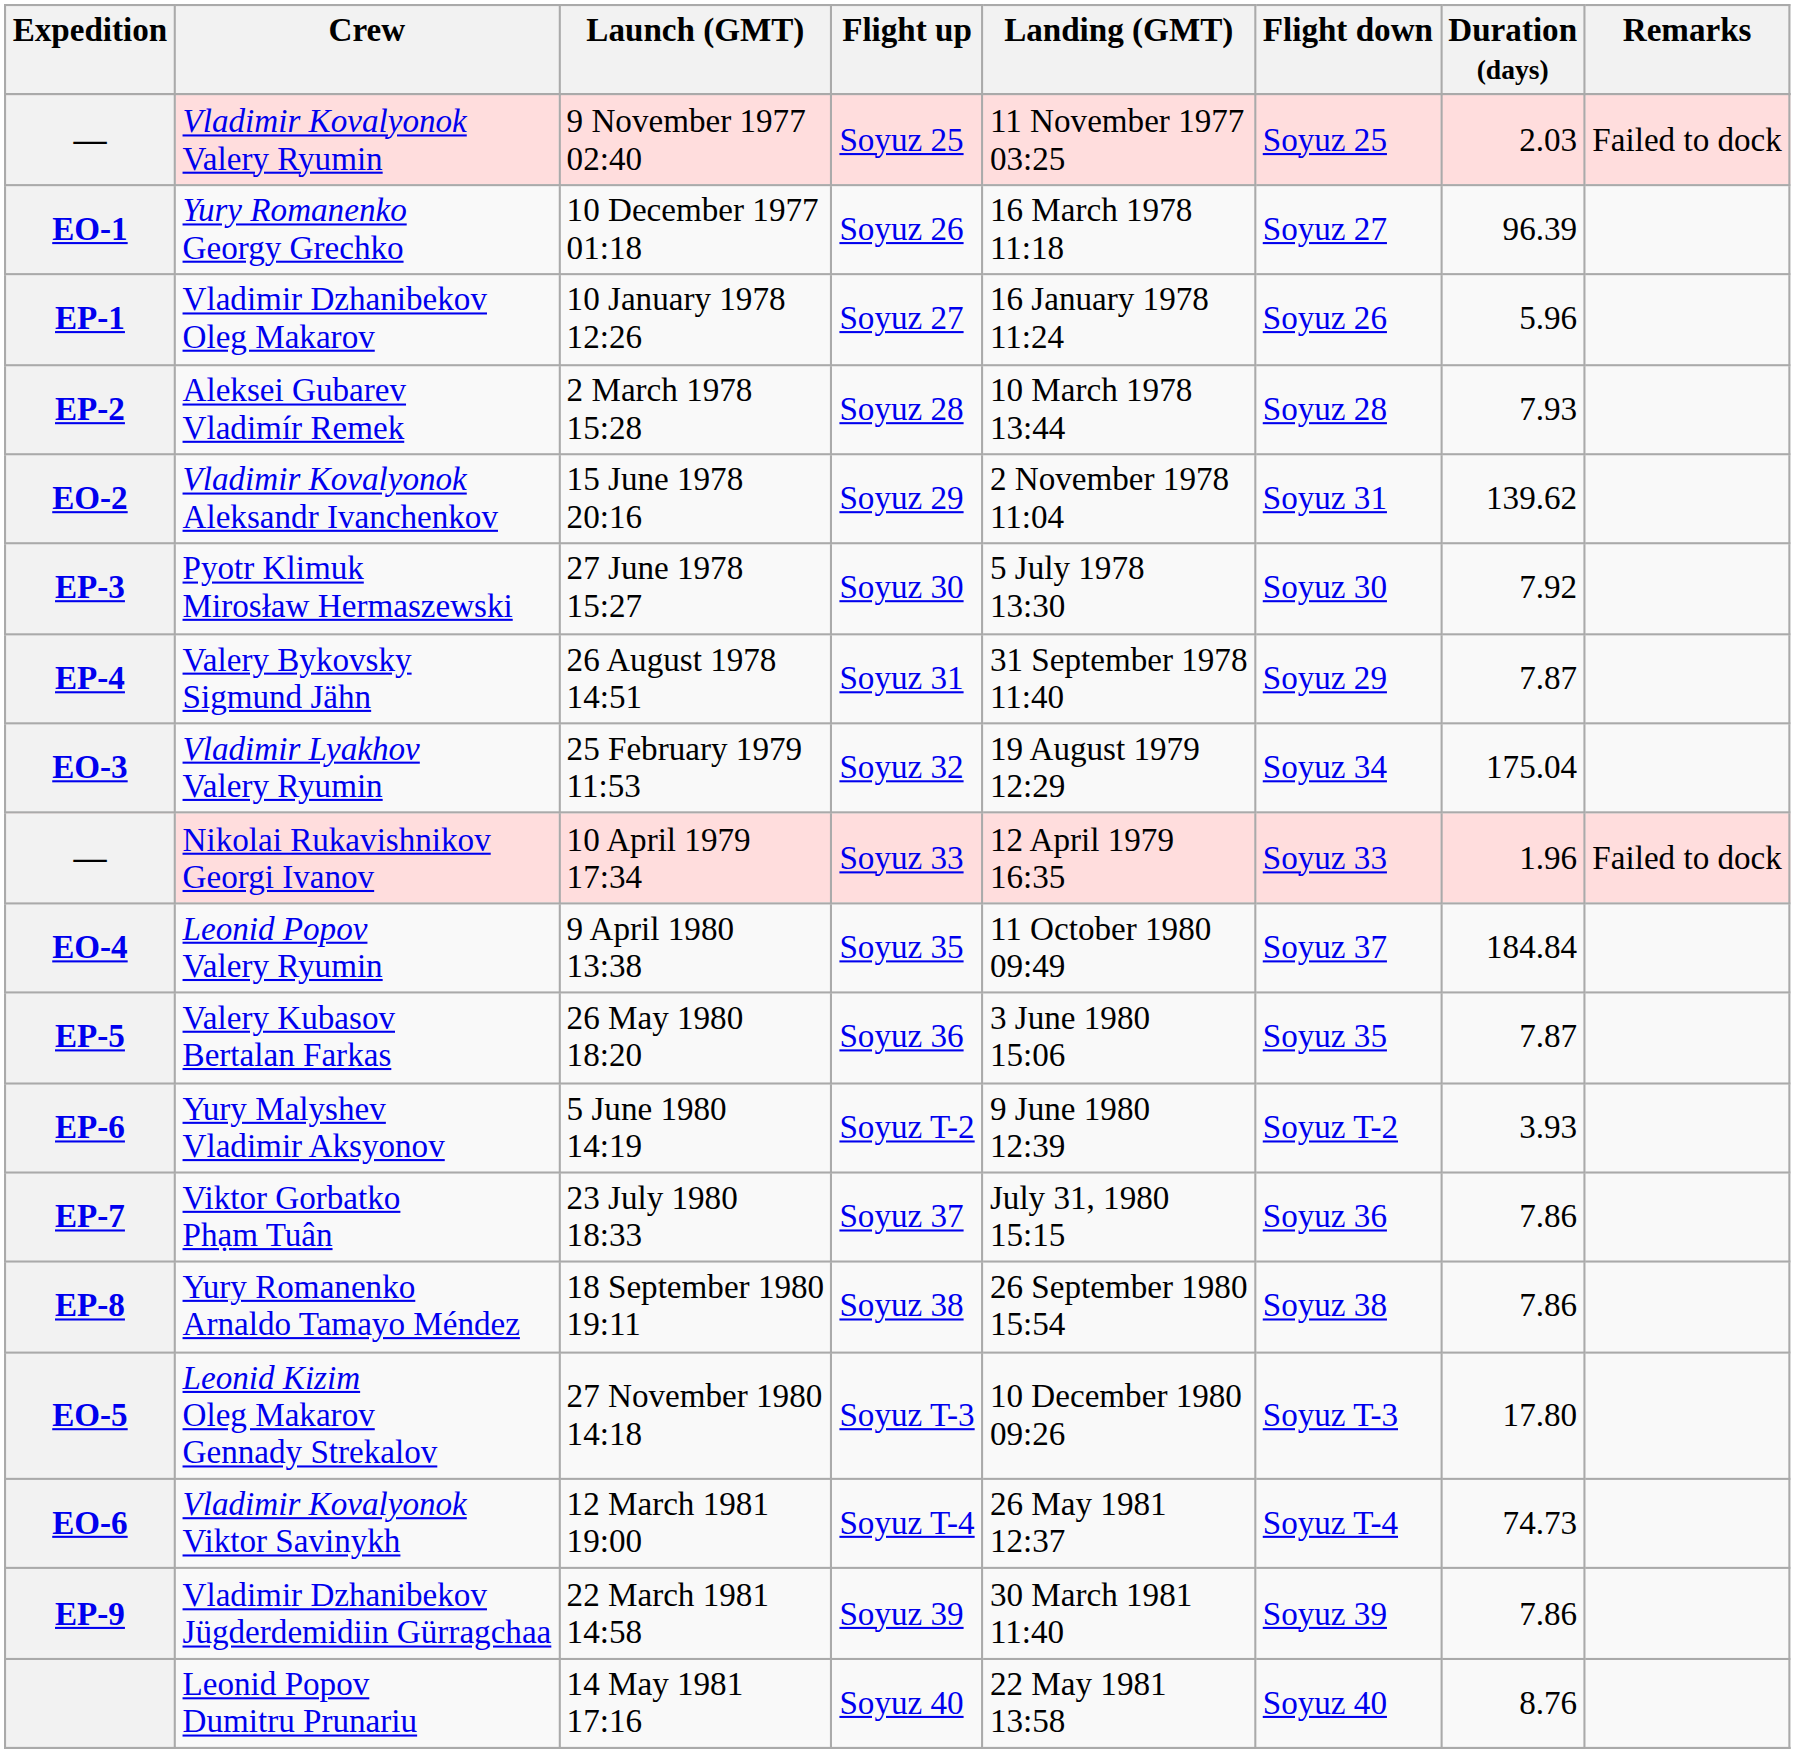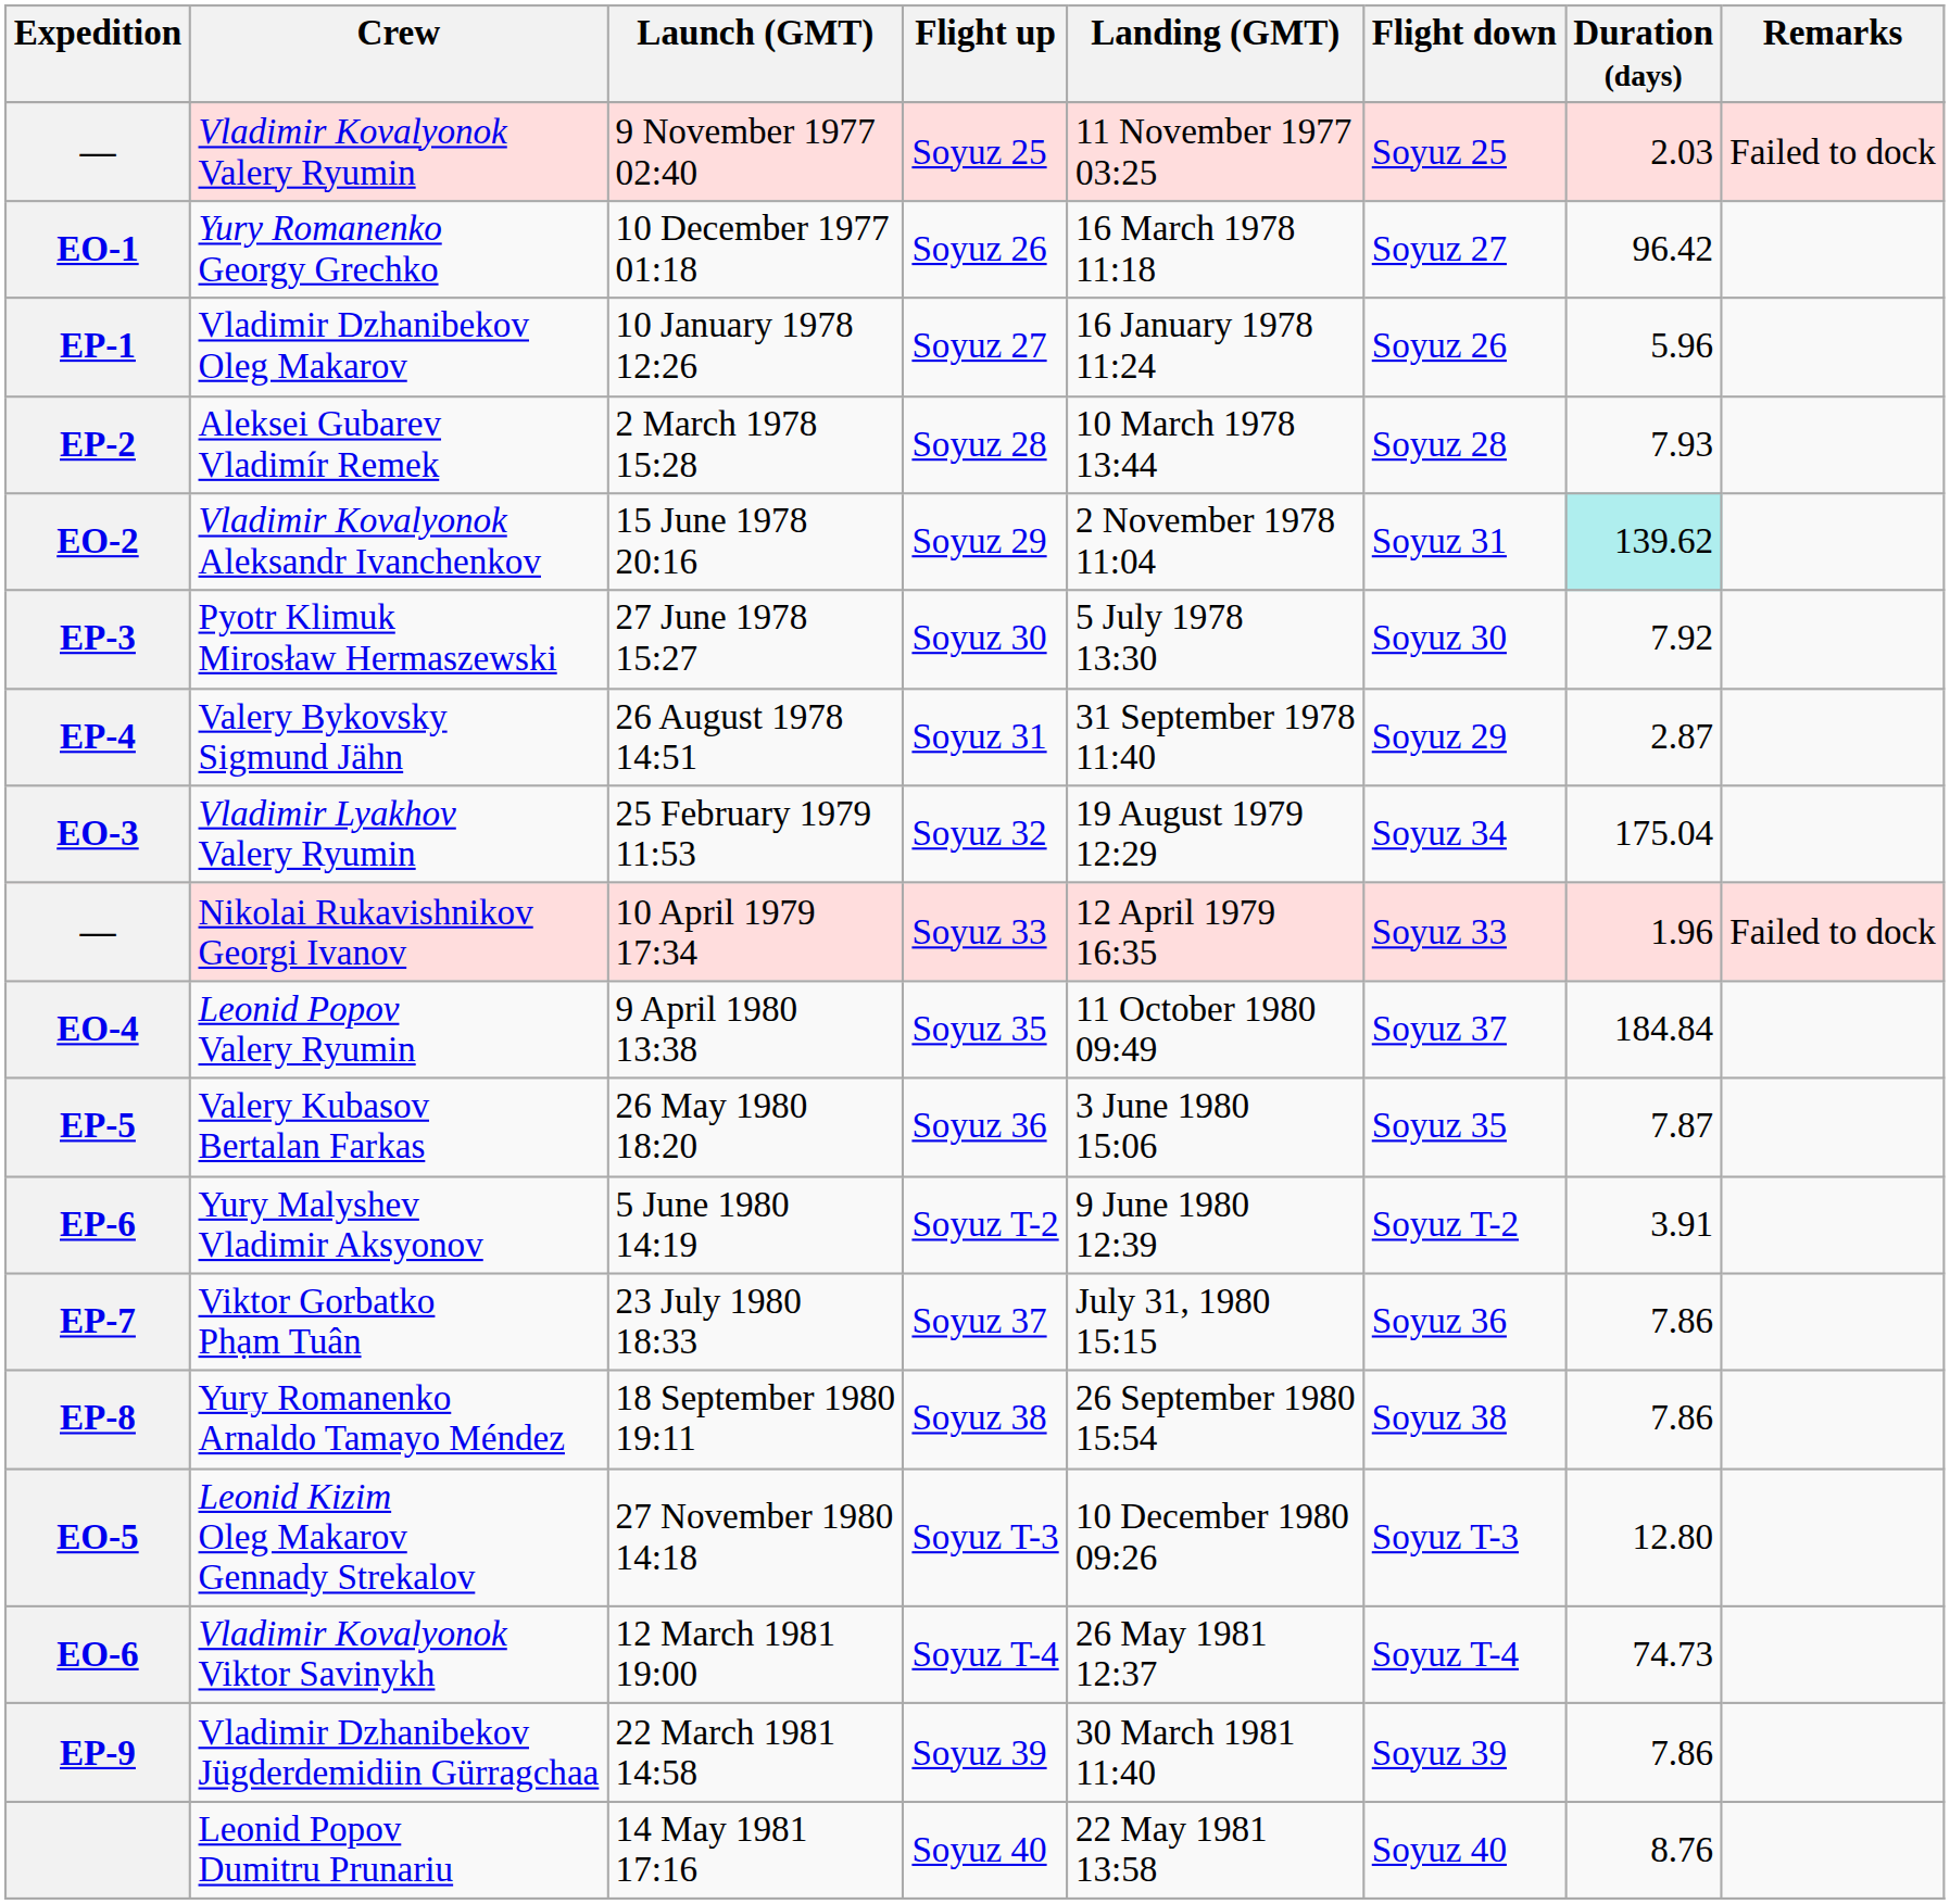Yury Romanenko Georgy Grechko | Duration (days): 96.39 -> 96.42
Vladimir Kovalyonok Aleksandr Ivanchenkov | Duration (days): no background -> paleturquoise background
Valery Bykovsky Sigmund Jähn | Duration (days): 7.87 -> 2.87
Yury Malyshev Vladimir Aksyonov | Duration (days): 3.93 -> 3.91
Leonid Kizim Oleg Makarov Gennady Strekalov | Duration (days): 17.80 -> 12.80
